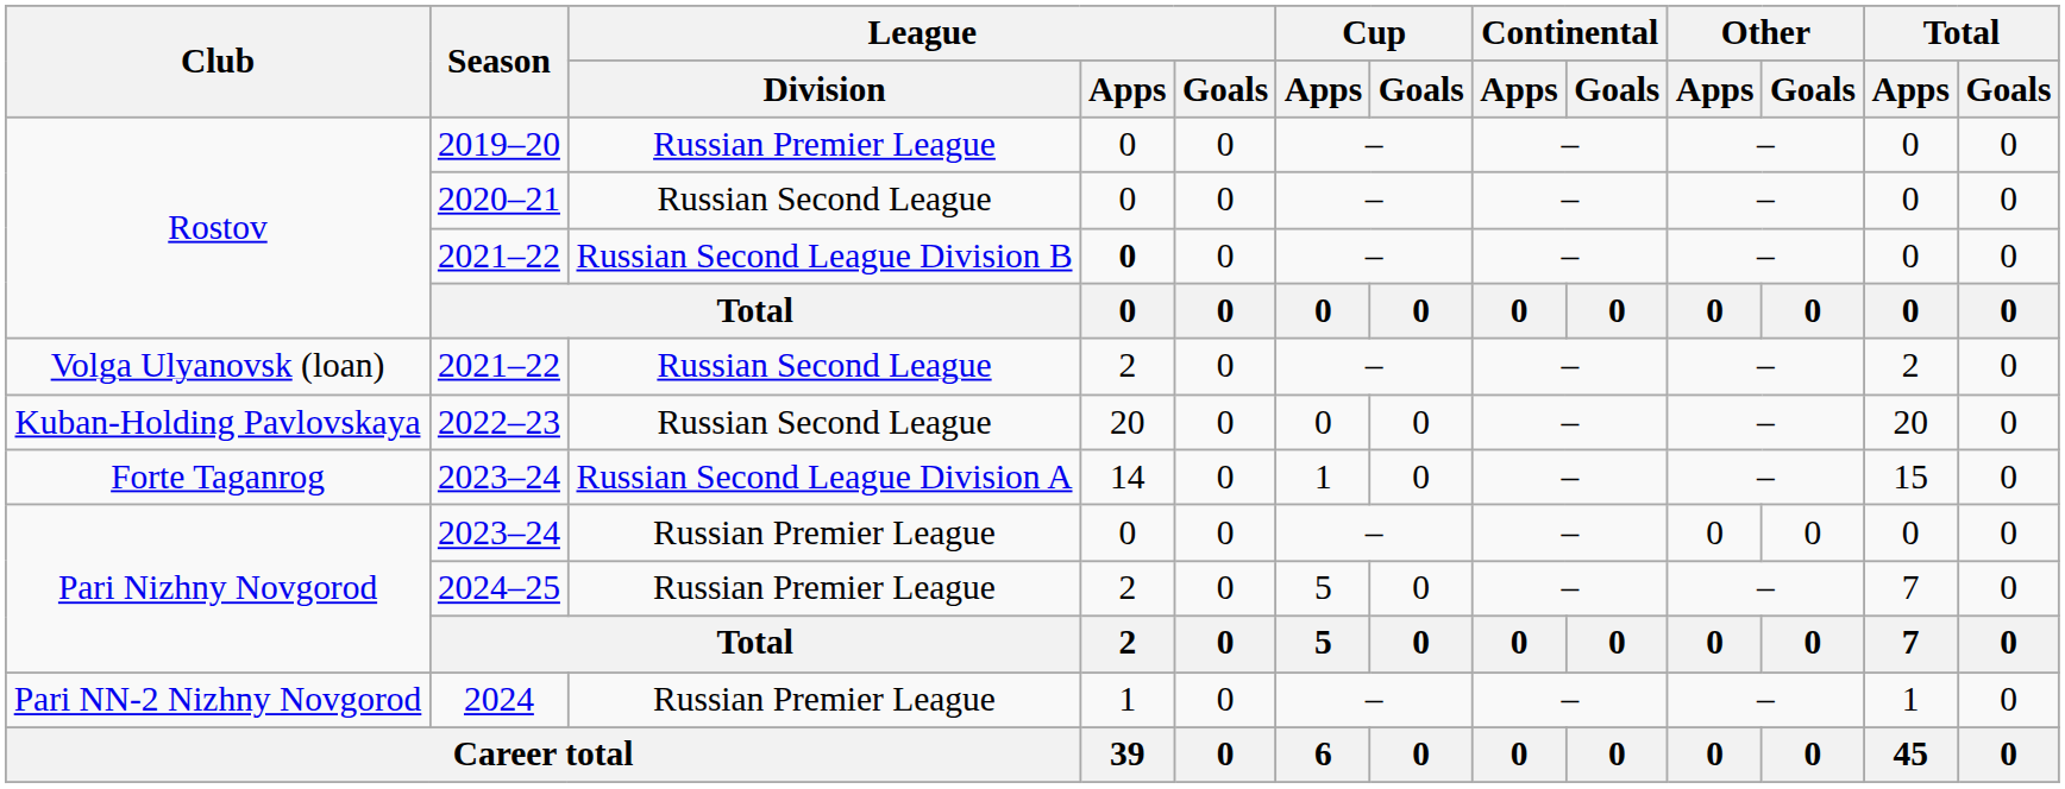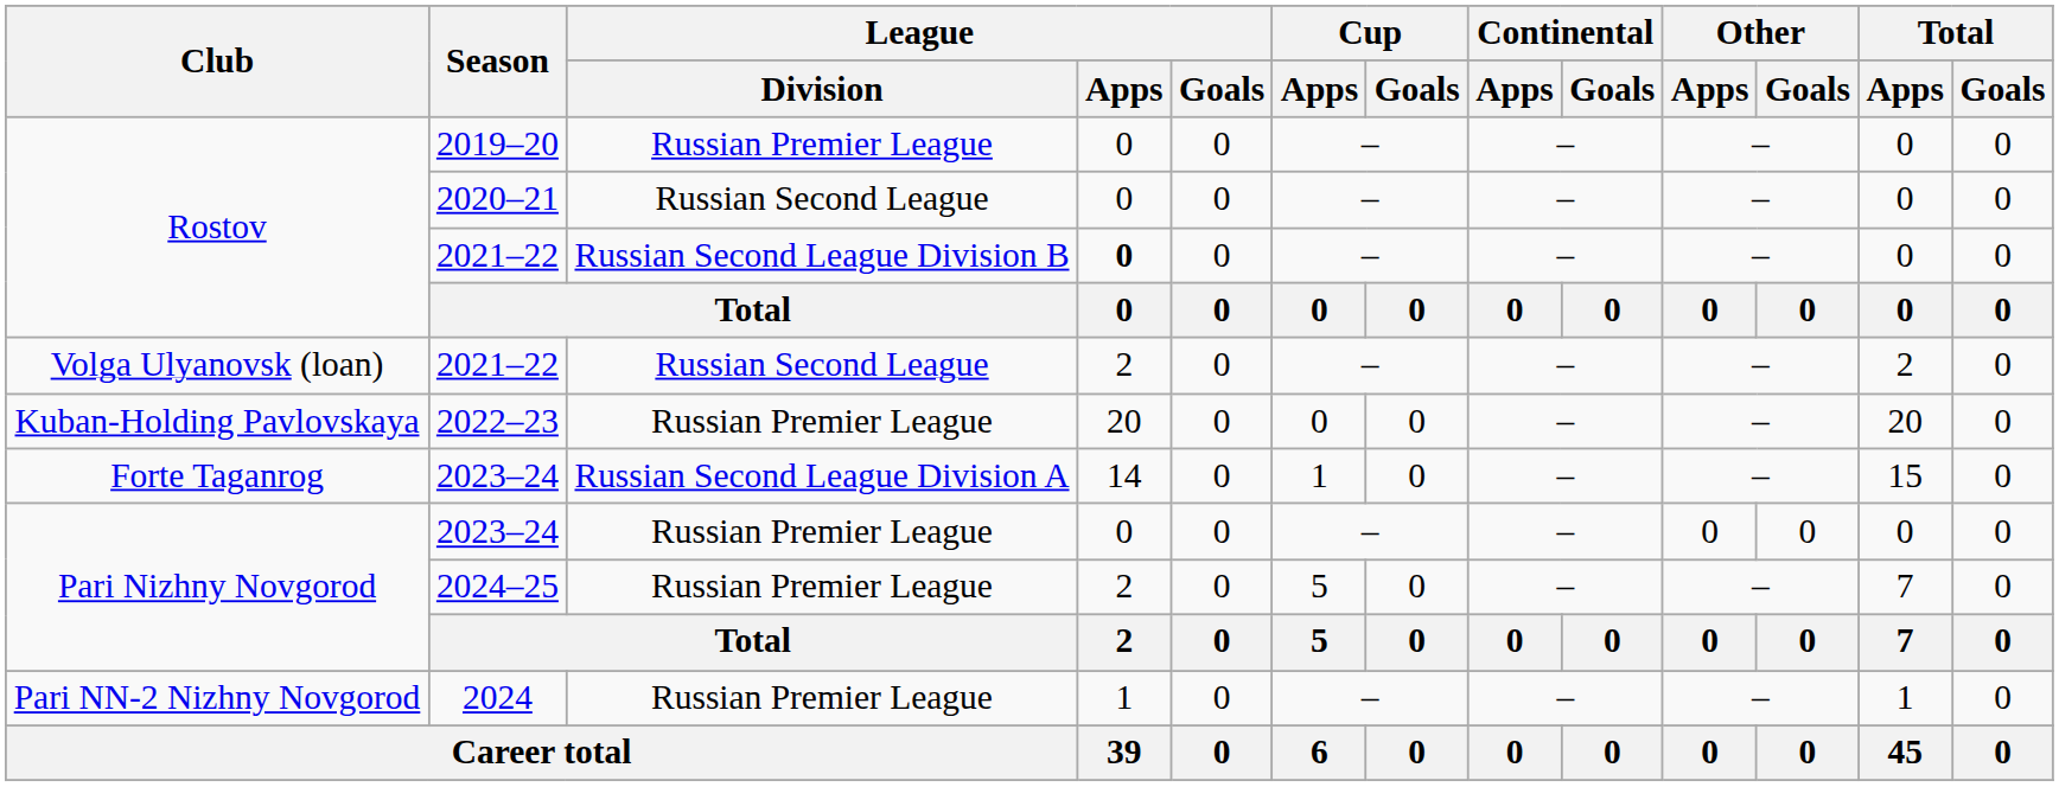2022–23 | League / Division: Russian Second League -> Russian Premier League
